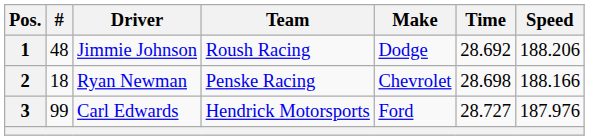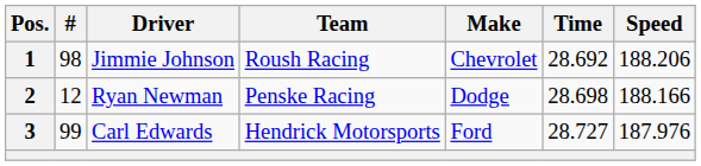1 | #: 48 -> 98
1 | Make: Dodge -> Chevrolet
2 | #: 18 -> 12
2 | Make: Chevrolet -> Dodge
